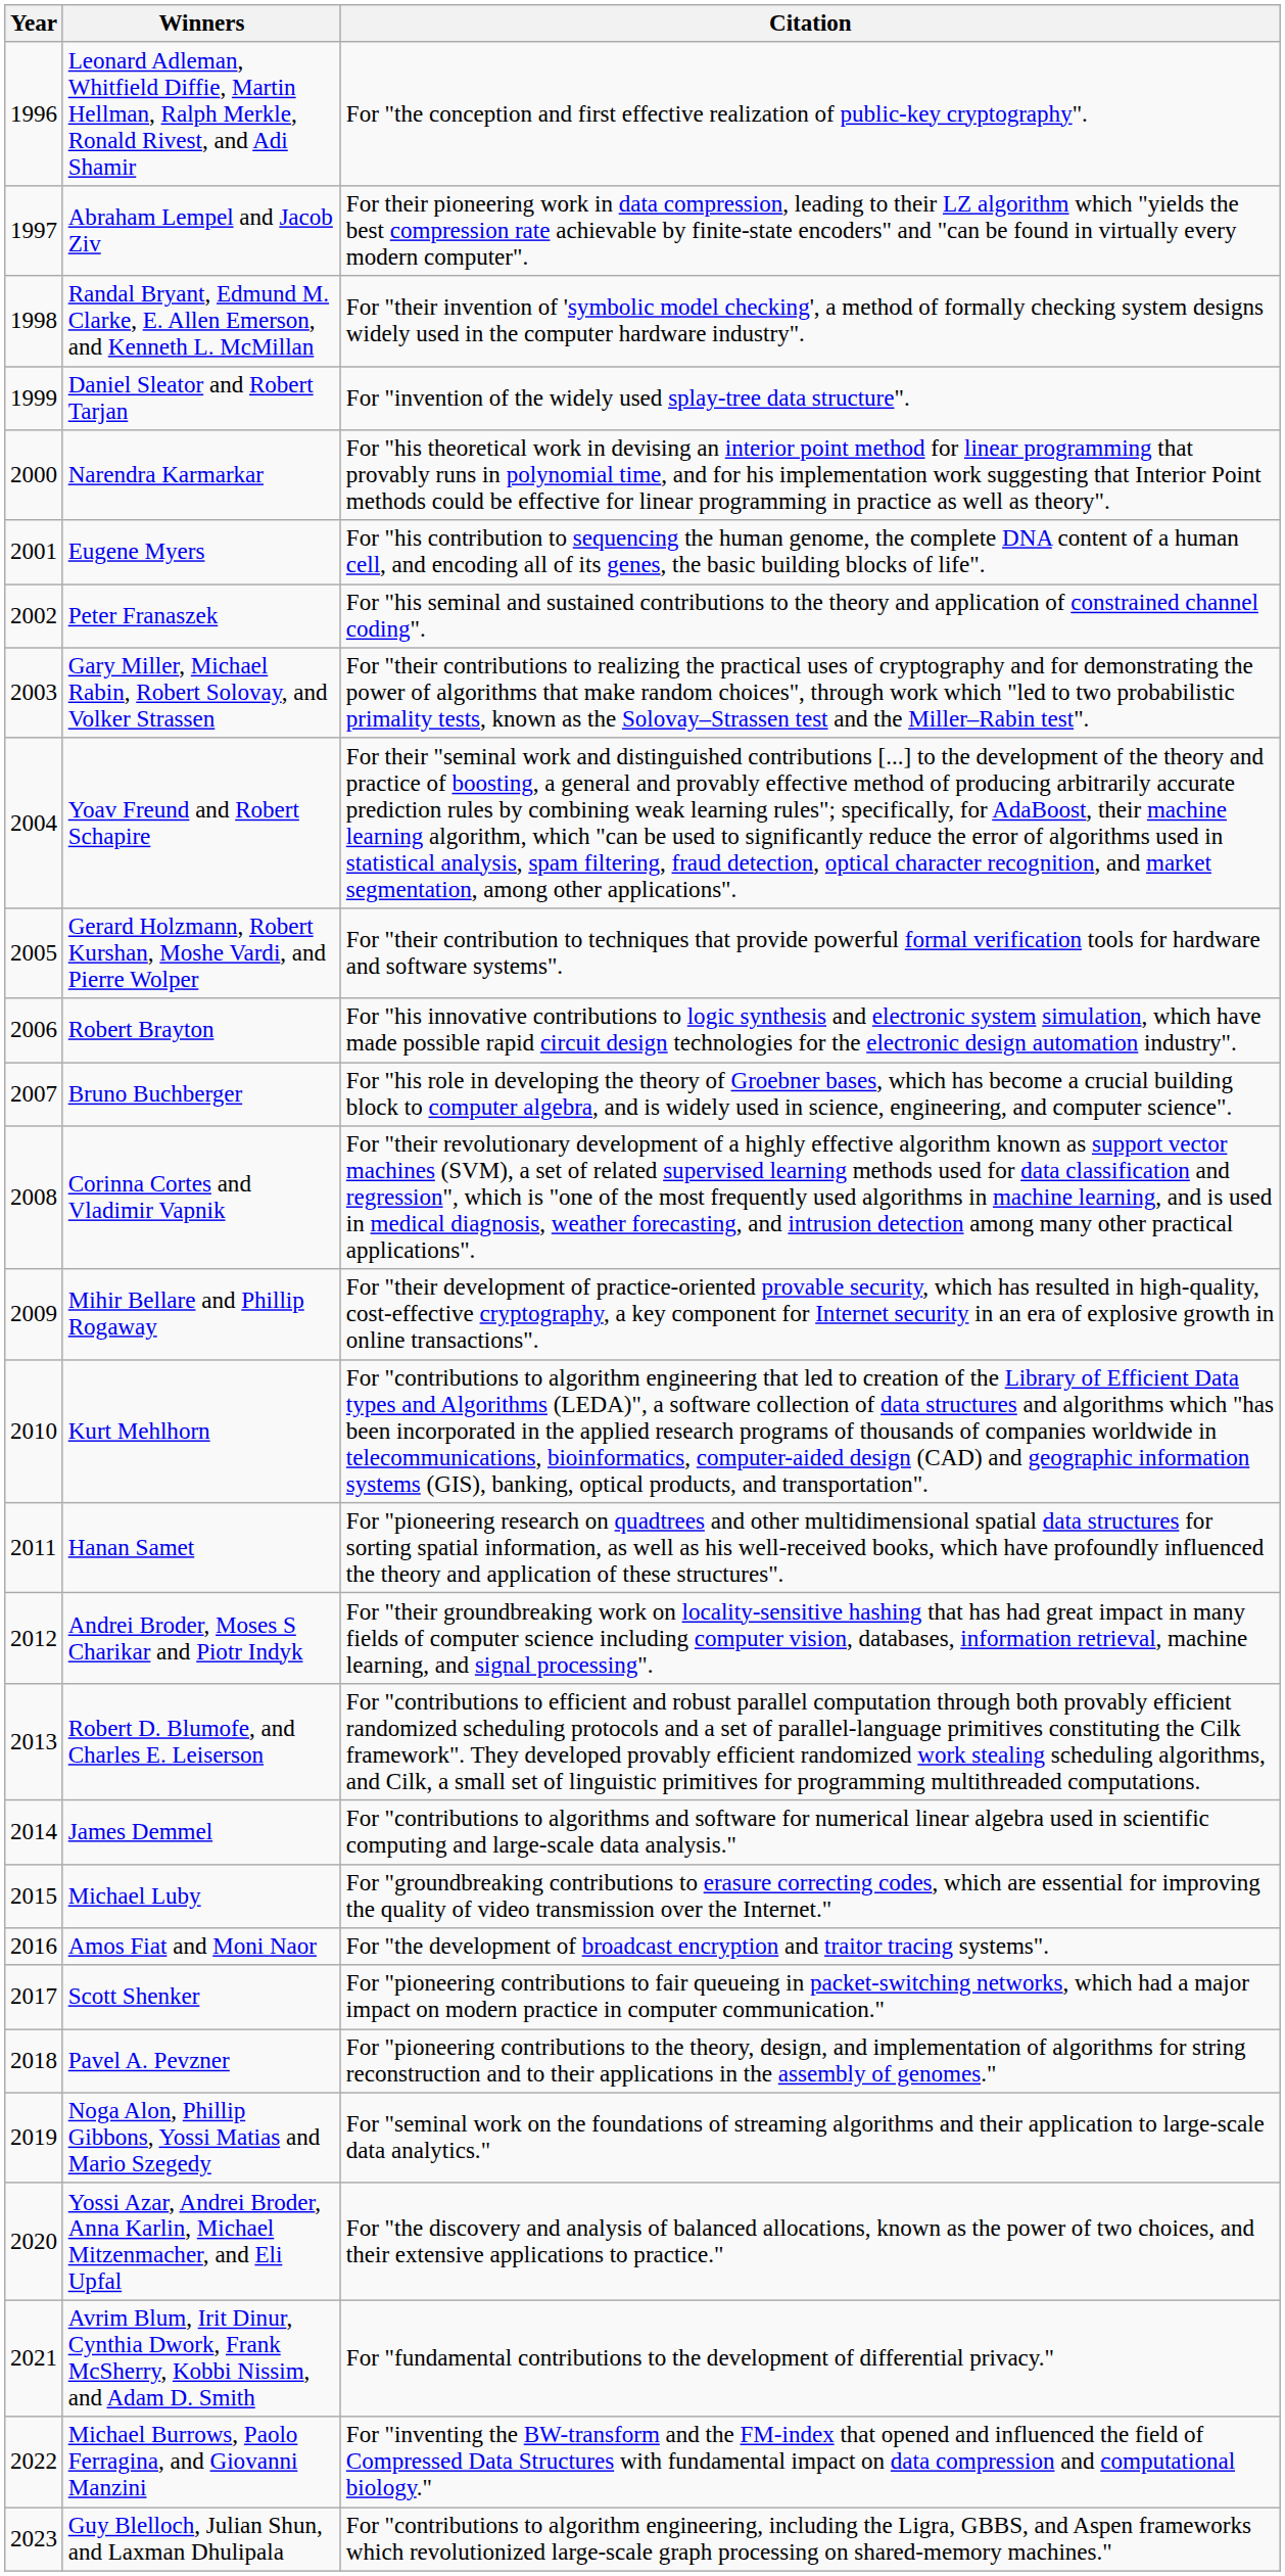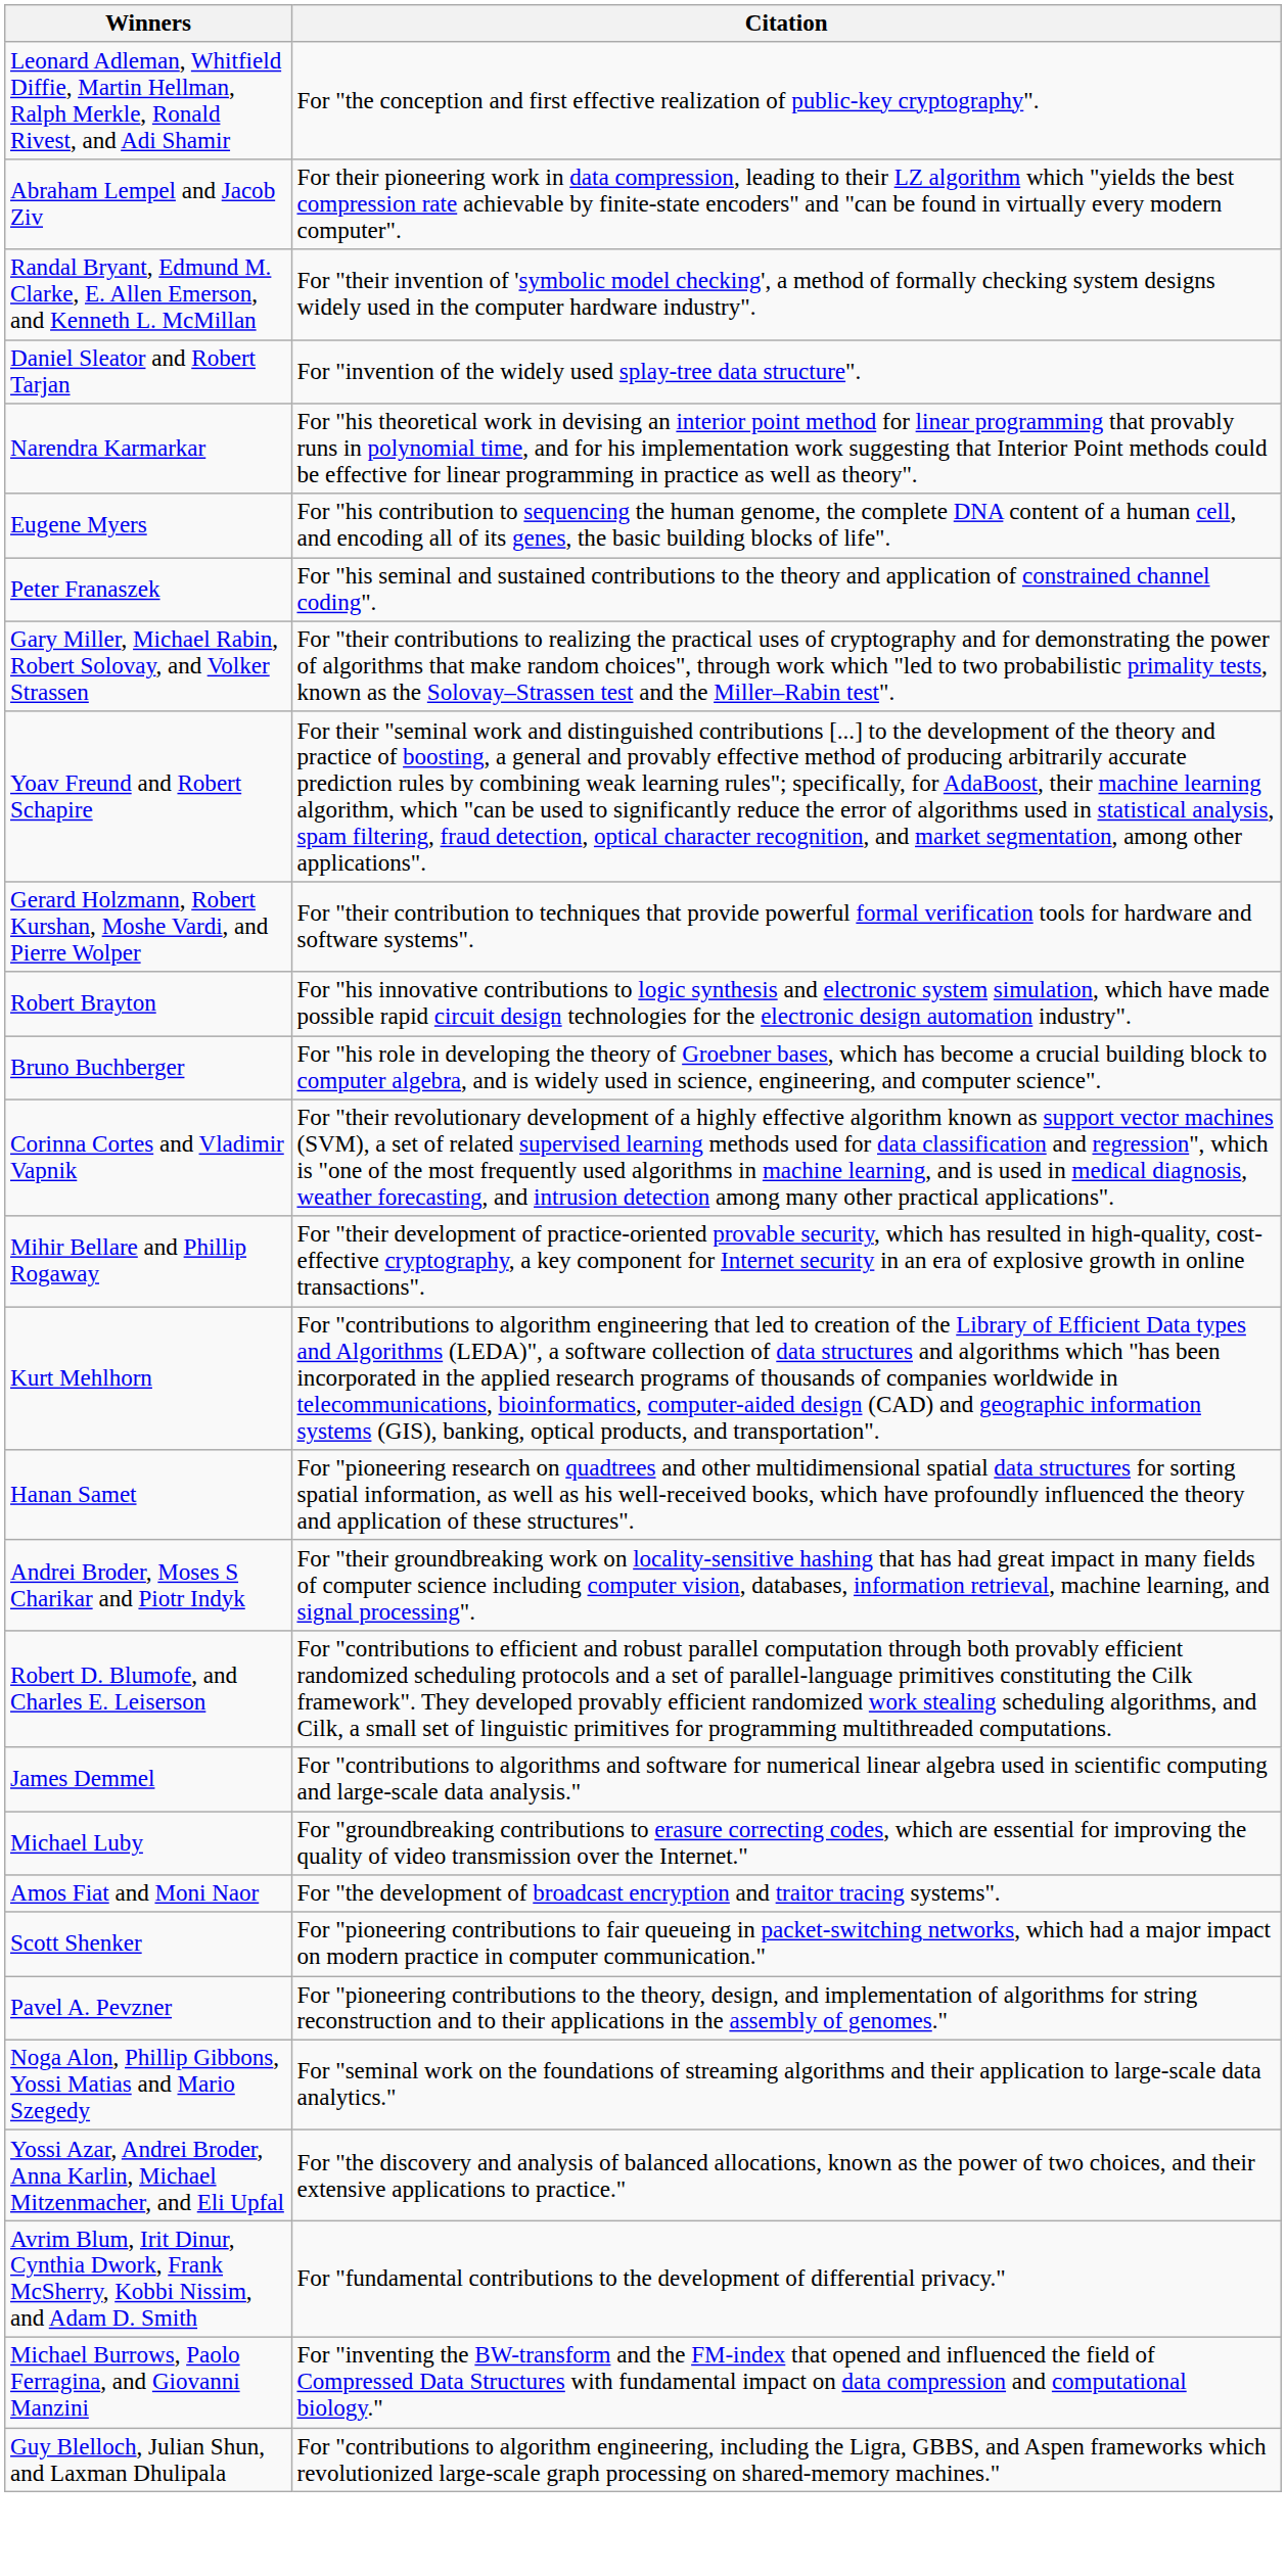- column: Year | 1996 | 1997 | 1998 | 1999 | 2000 | 2001 | 2002 | 2003 | 2004 | 2005 | 2006 | 2007 | 2008 | 2009 | 2010 | 2011 | 2012 | 2013 | 2014 | 2015 | 2016 | 2017 | 2018 | 2019 | 2020 | 2021 | 2022 | 2023
